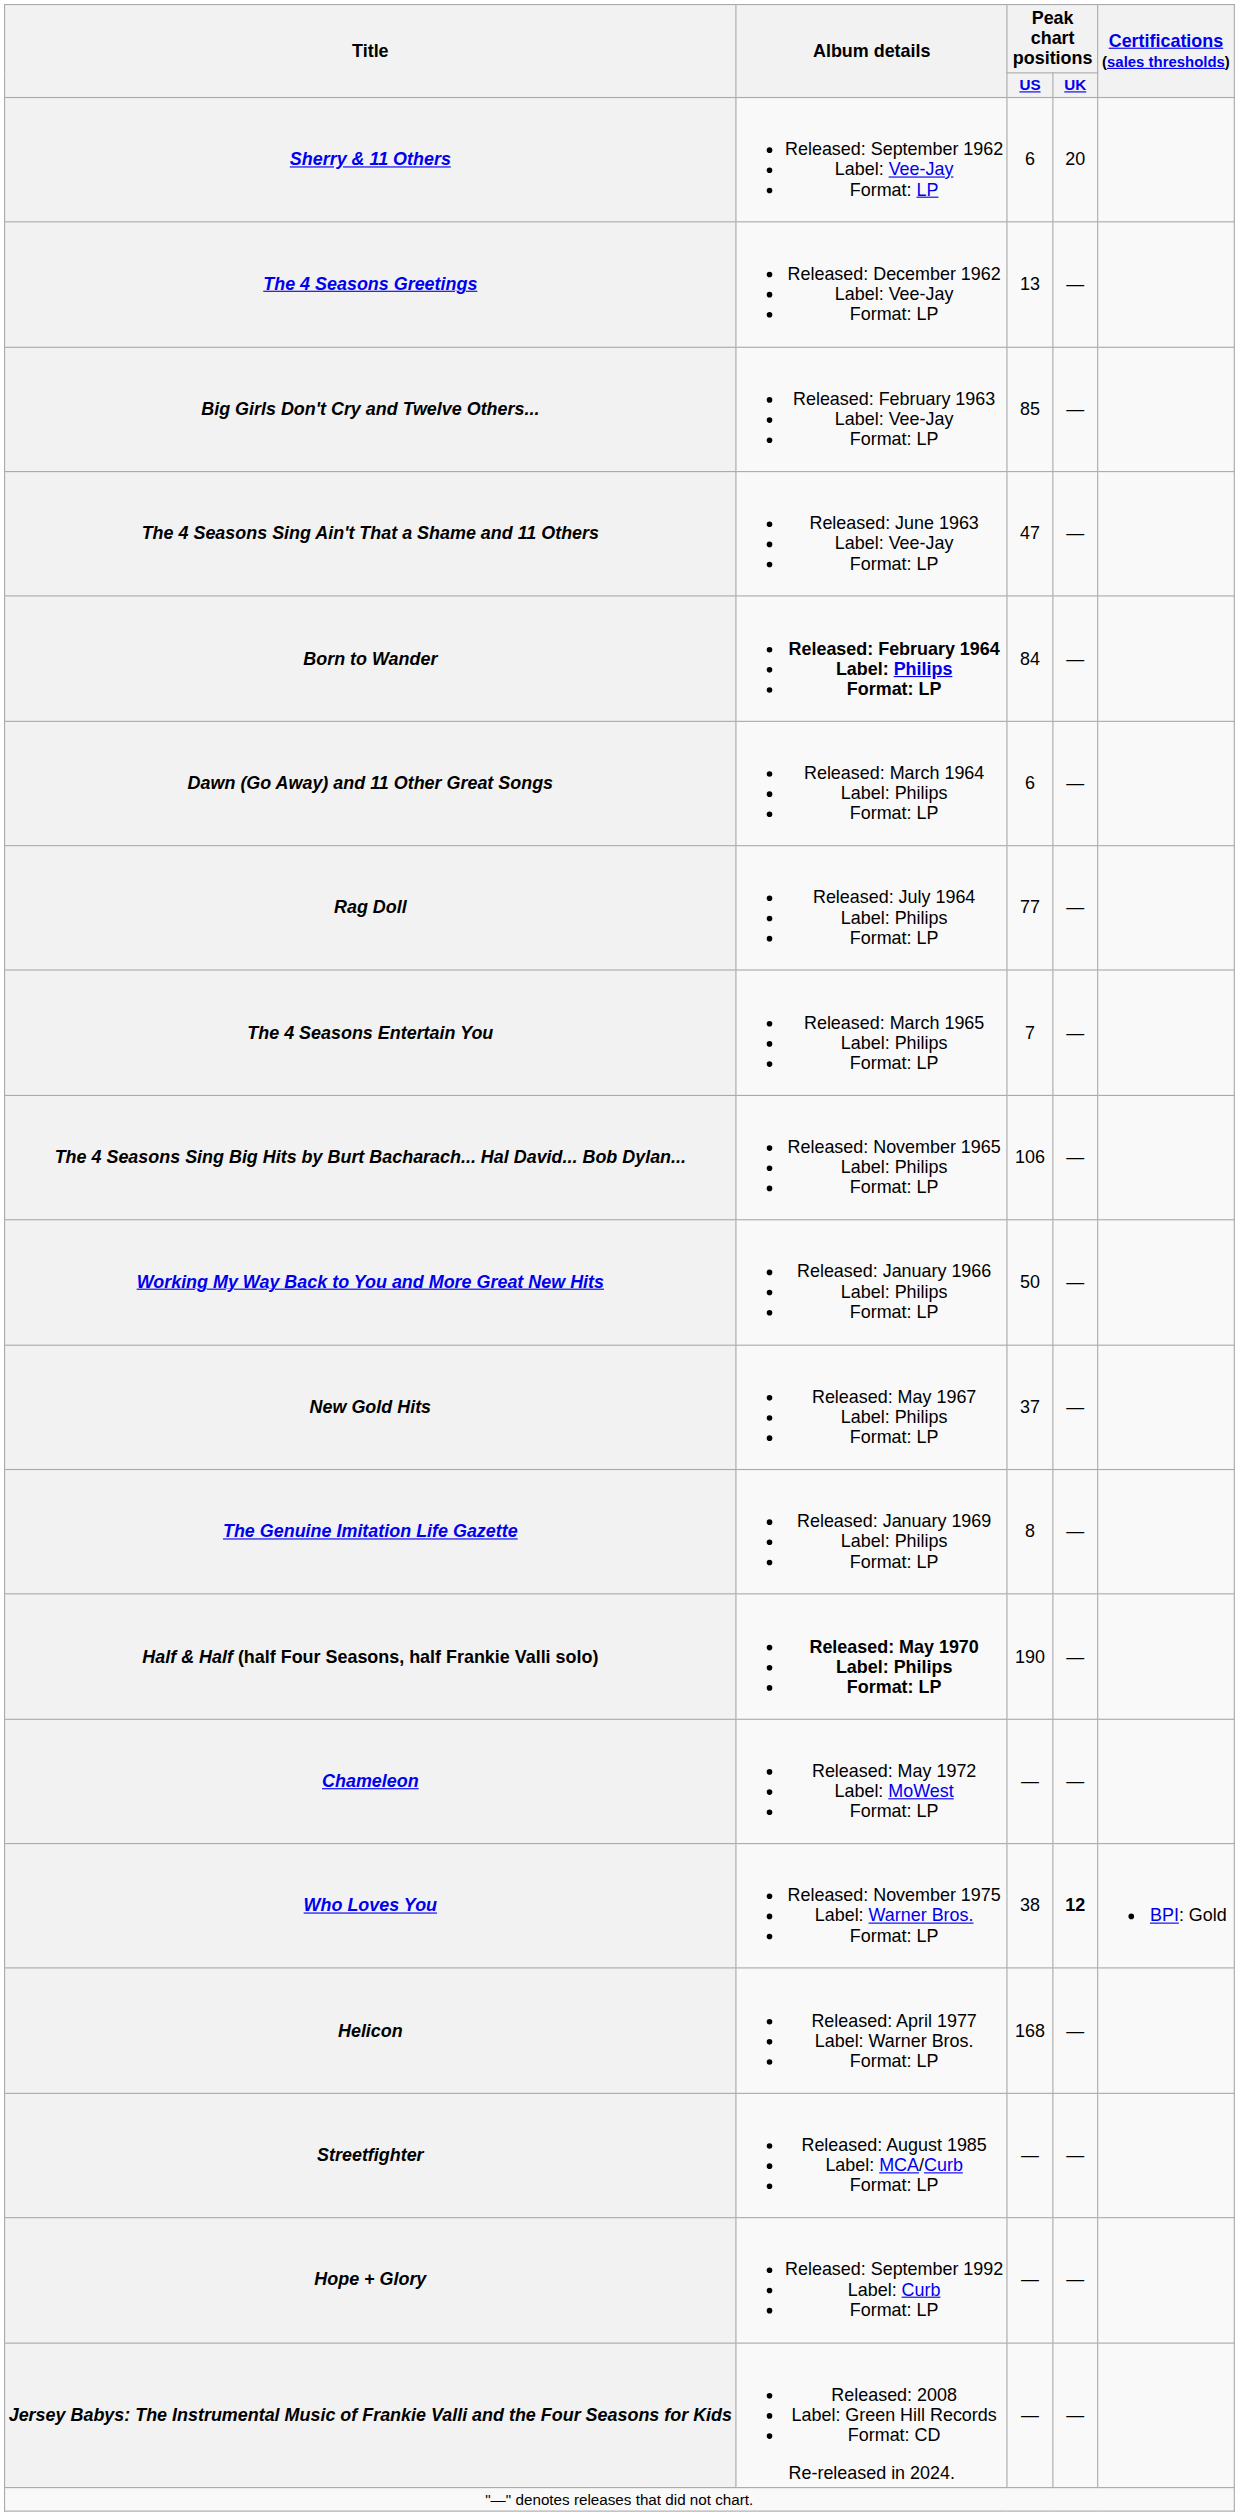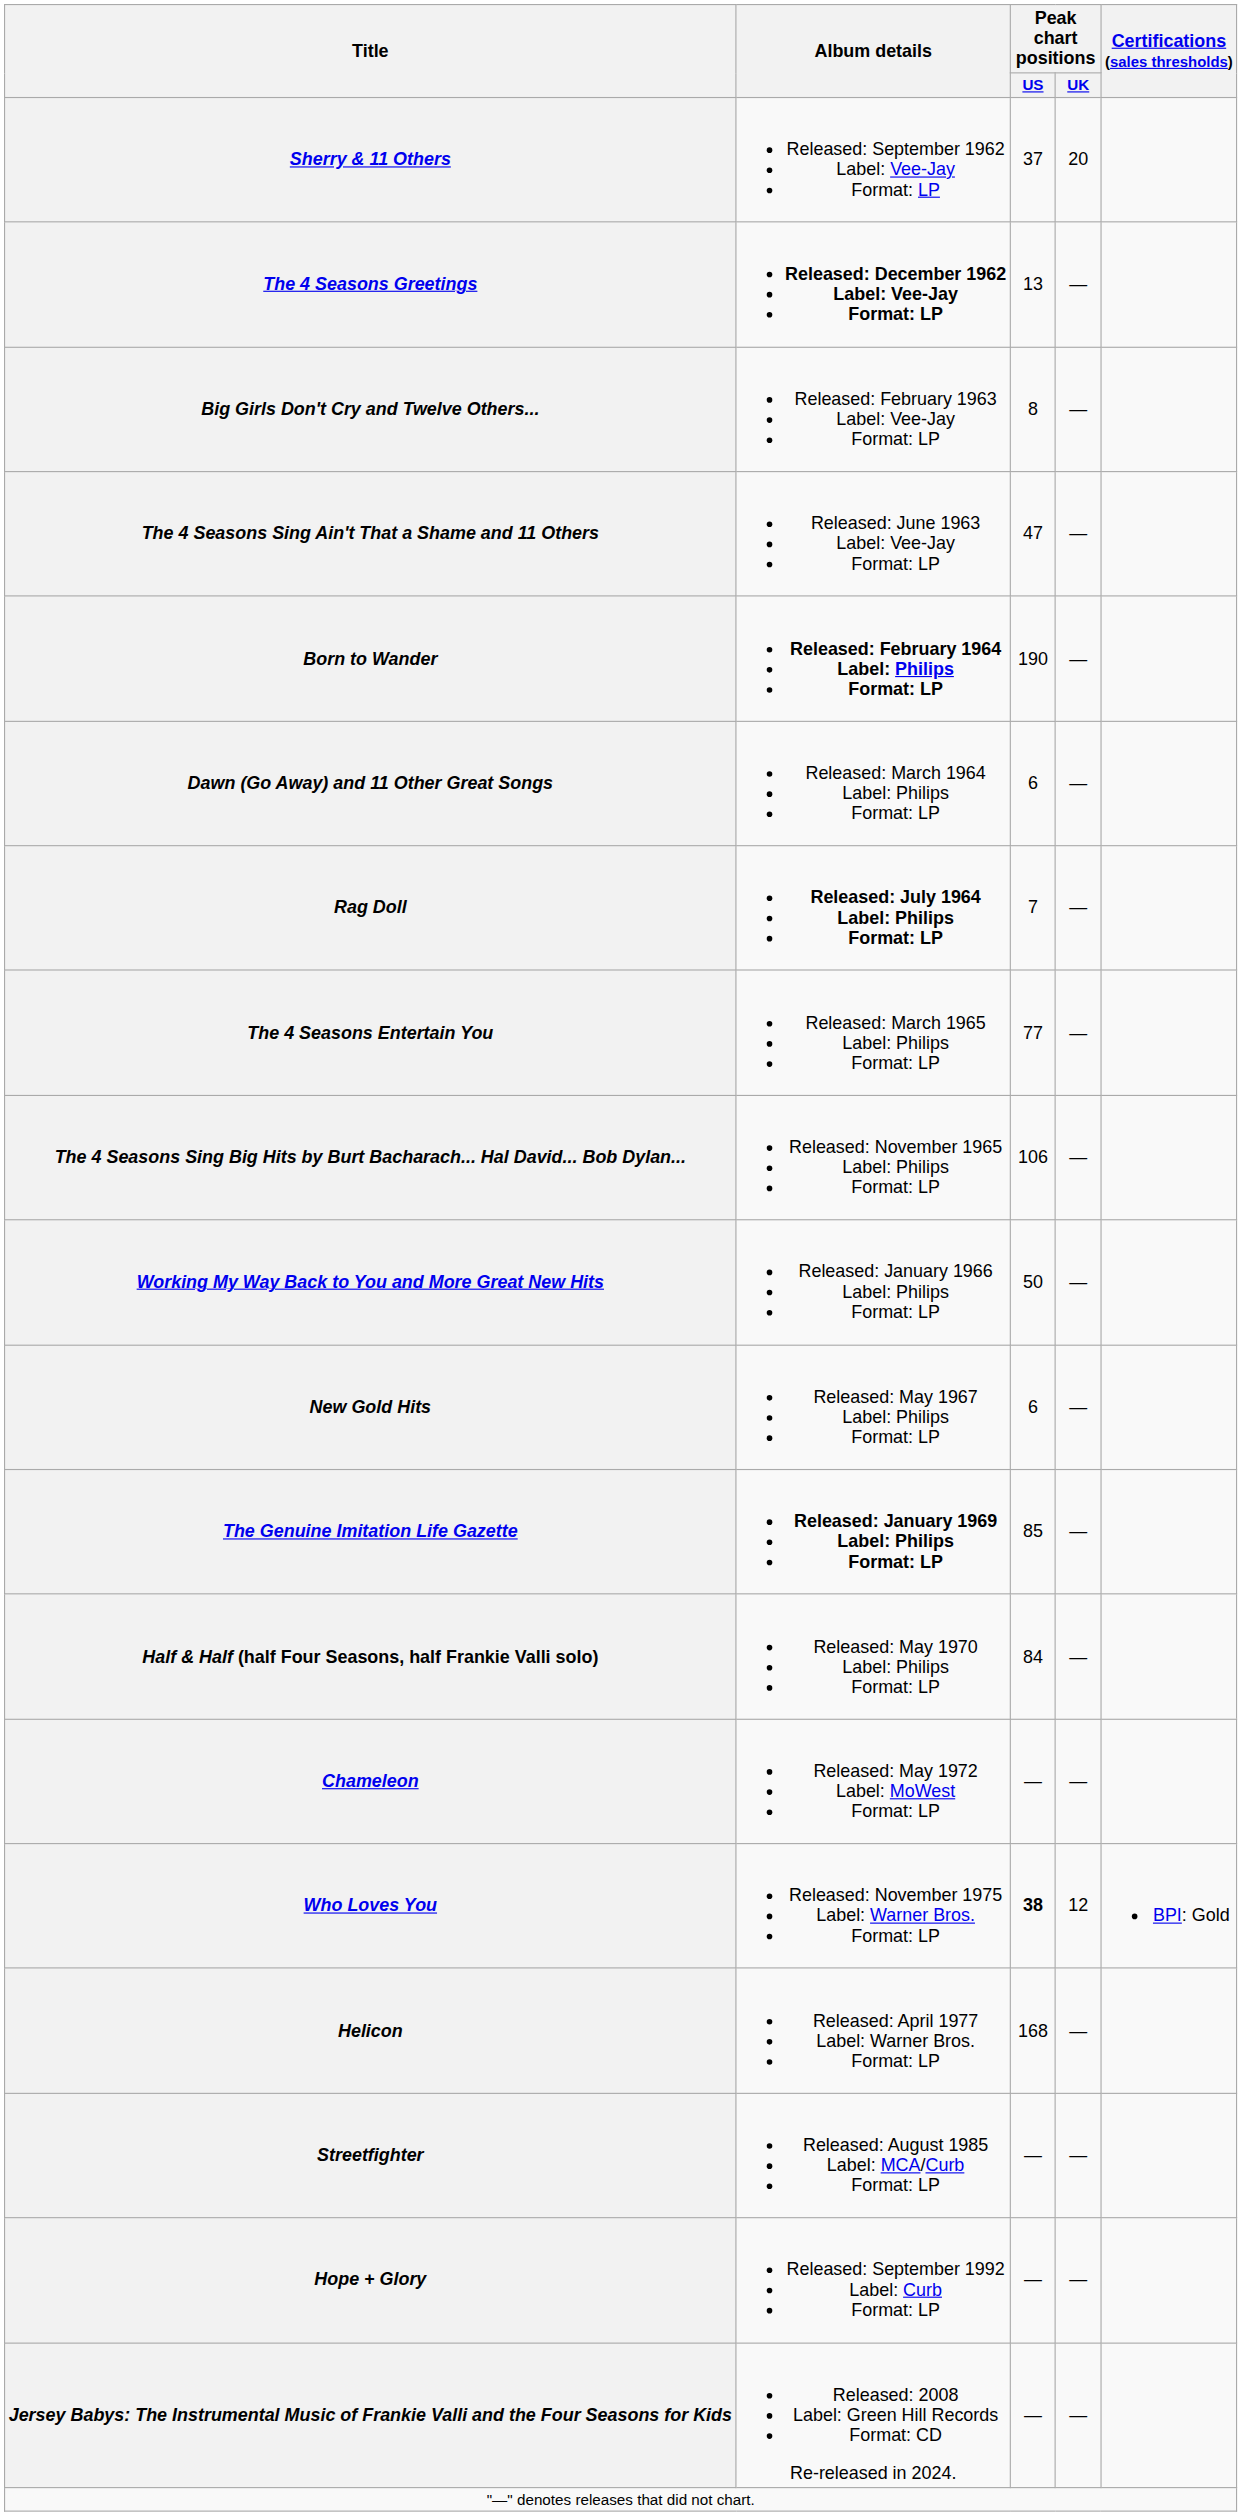Sherry & 11 Others | Peak chart positions / US: 6 -> 37
The 4 Seasons Greetings | Album details: normal -> bold
Big Girls Don't Cry and Twelve Others... | Peak chart positions / US: 85 -> 8
Born to Wander | Peak chart positions / US: 84 -> 190
Rag Doll | Album details: normal -> bold
Rag Doll | Peak chart positions / US: 77 -> 7
The 4 Seasons Entertain You | Peak chart positions / US: 7 -> 77
New Gold Hits | Peak chart positions / US: 37 -> 6
The Genuine Imitation Life Gazette | Album details: normal -> bold
The Genuine Imitation Life Gazette | Peak chart positions / US: 8 -> 85
Half & Half (half Four Seasons, half Frankie Valli solo) | Album details: bold -> normal
Half & Half (half Four Seasons, half Frankie Valli solo) | Peak chart positions / US: 190 -> 84
Who Loves You | Peak chart positions / US: normal -> bold
Who Loves You | Peak chart positions / UK: bold -> normal
